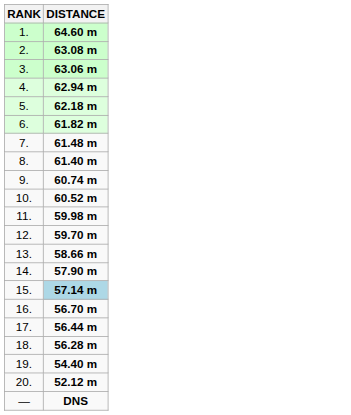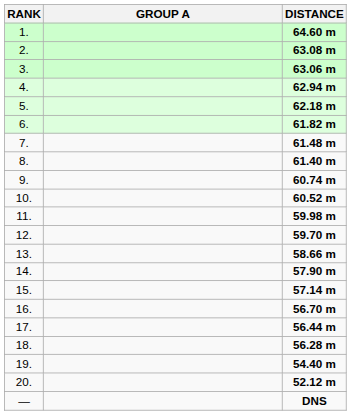+ column: GROUP A
15. | DISTANCE: lightblue background -> no background
